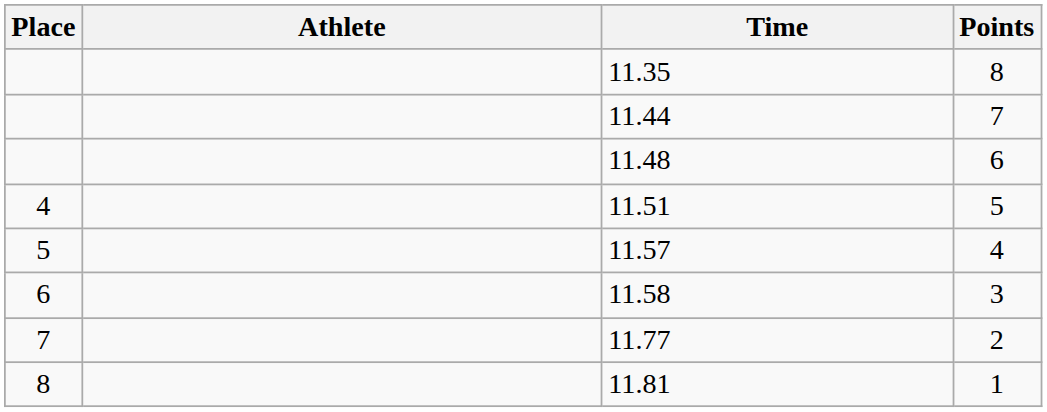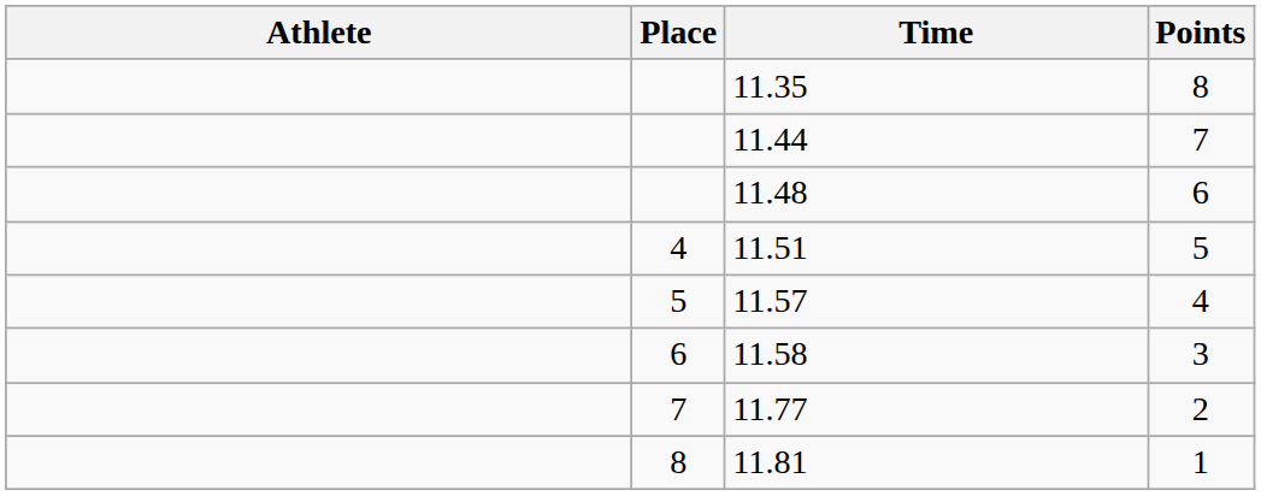columns swapped: Place <-> Athlete
